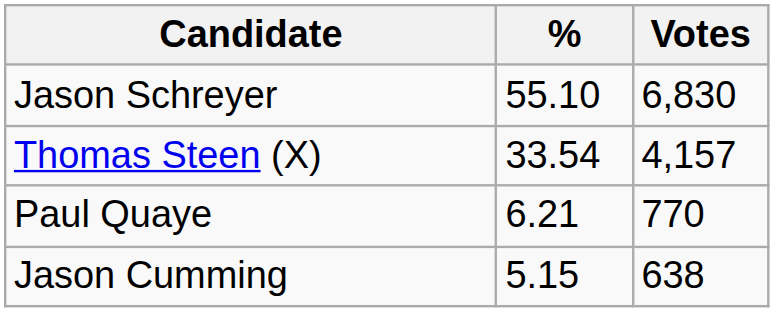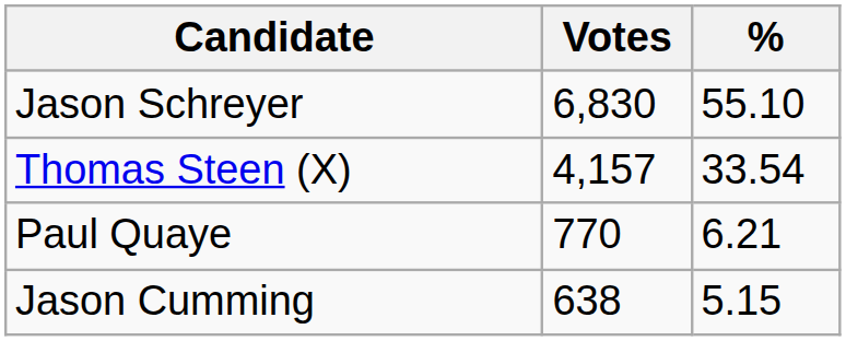columns swapped: Votes <-> %
